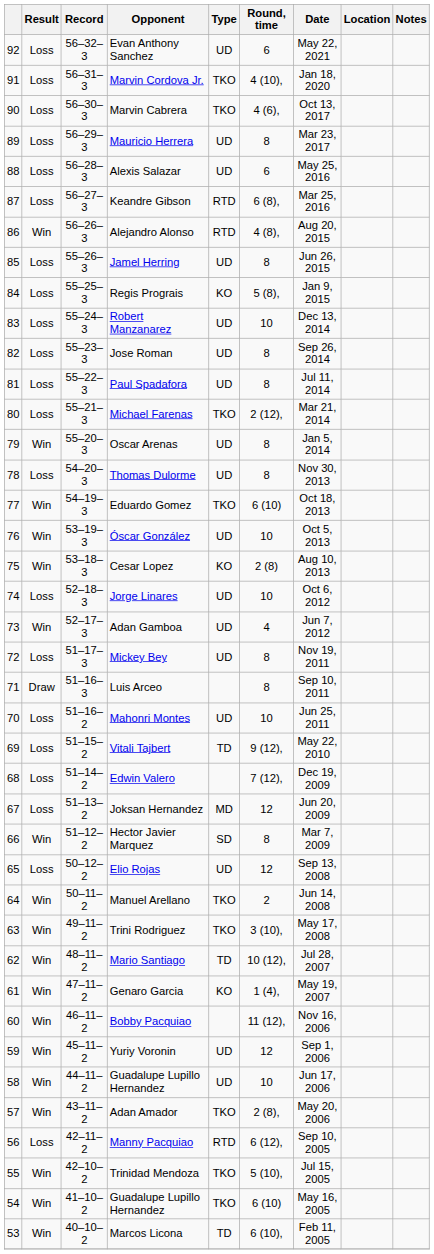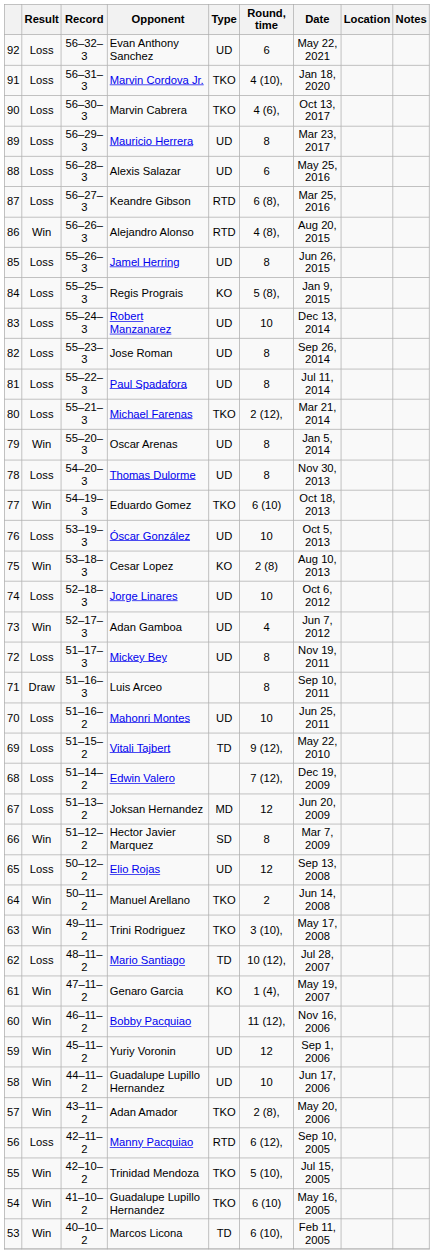Óscar González | Result: Win -> Loss
Mario Santiago | Result: Win -> Loss
